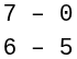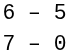rows swapped: 7 – 0 <-> 6 – 5
